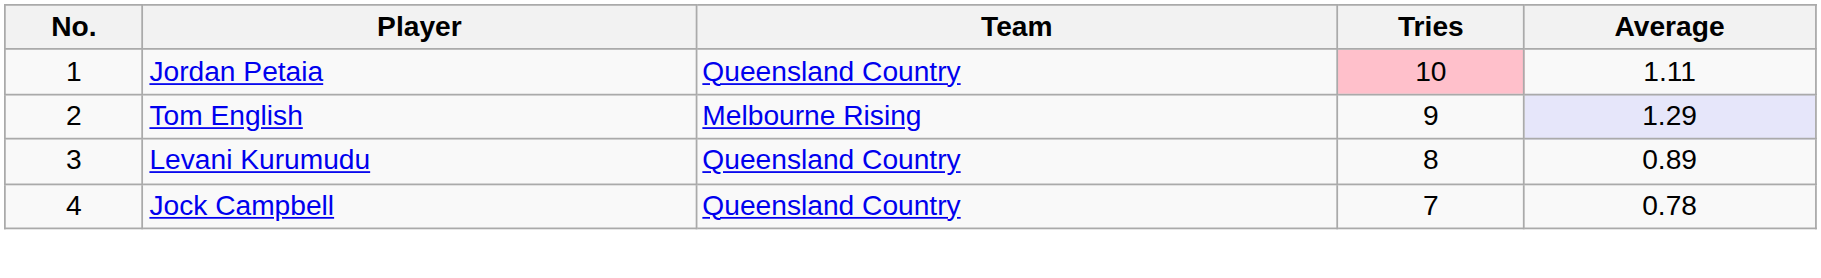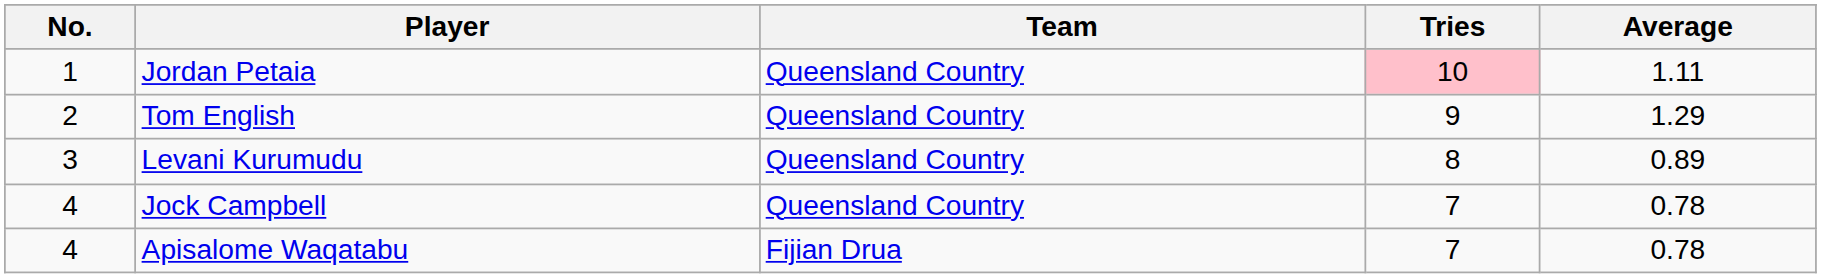Tom English | Team: Melbourne Rising -> Queensland Country
Tom English | Average: lavender background -> no background
+ row: 4 | Apisalome Waqatabu | Fijian Drua | 7 | 0.78
